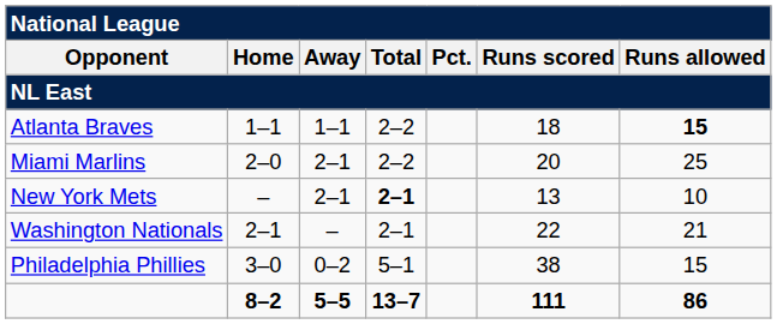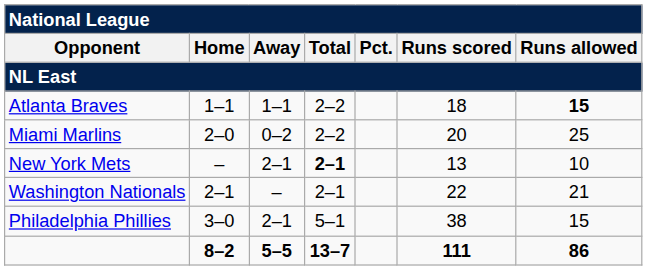Miami Marlins | Away: 2–1 -> 0–2
Philadelphia Phillies | Away: 0–2 -> 2–1
